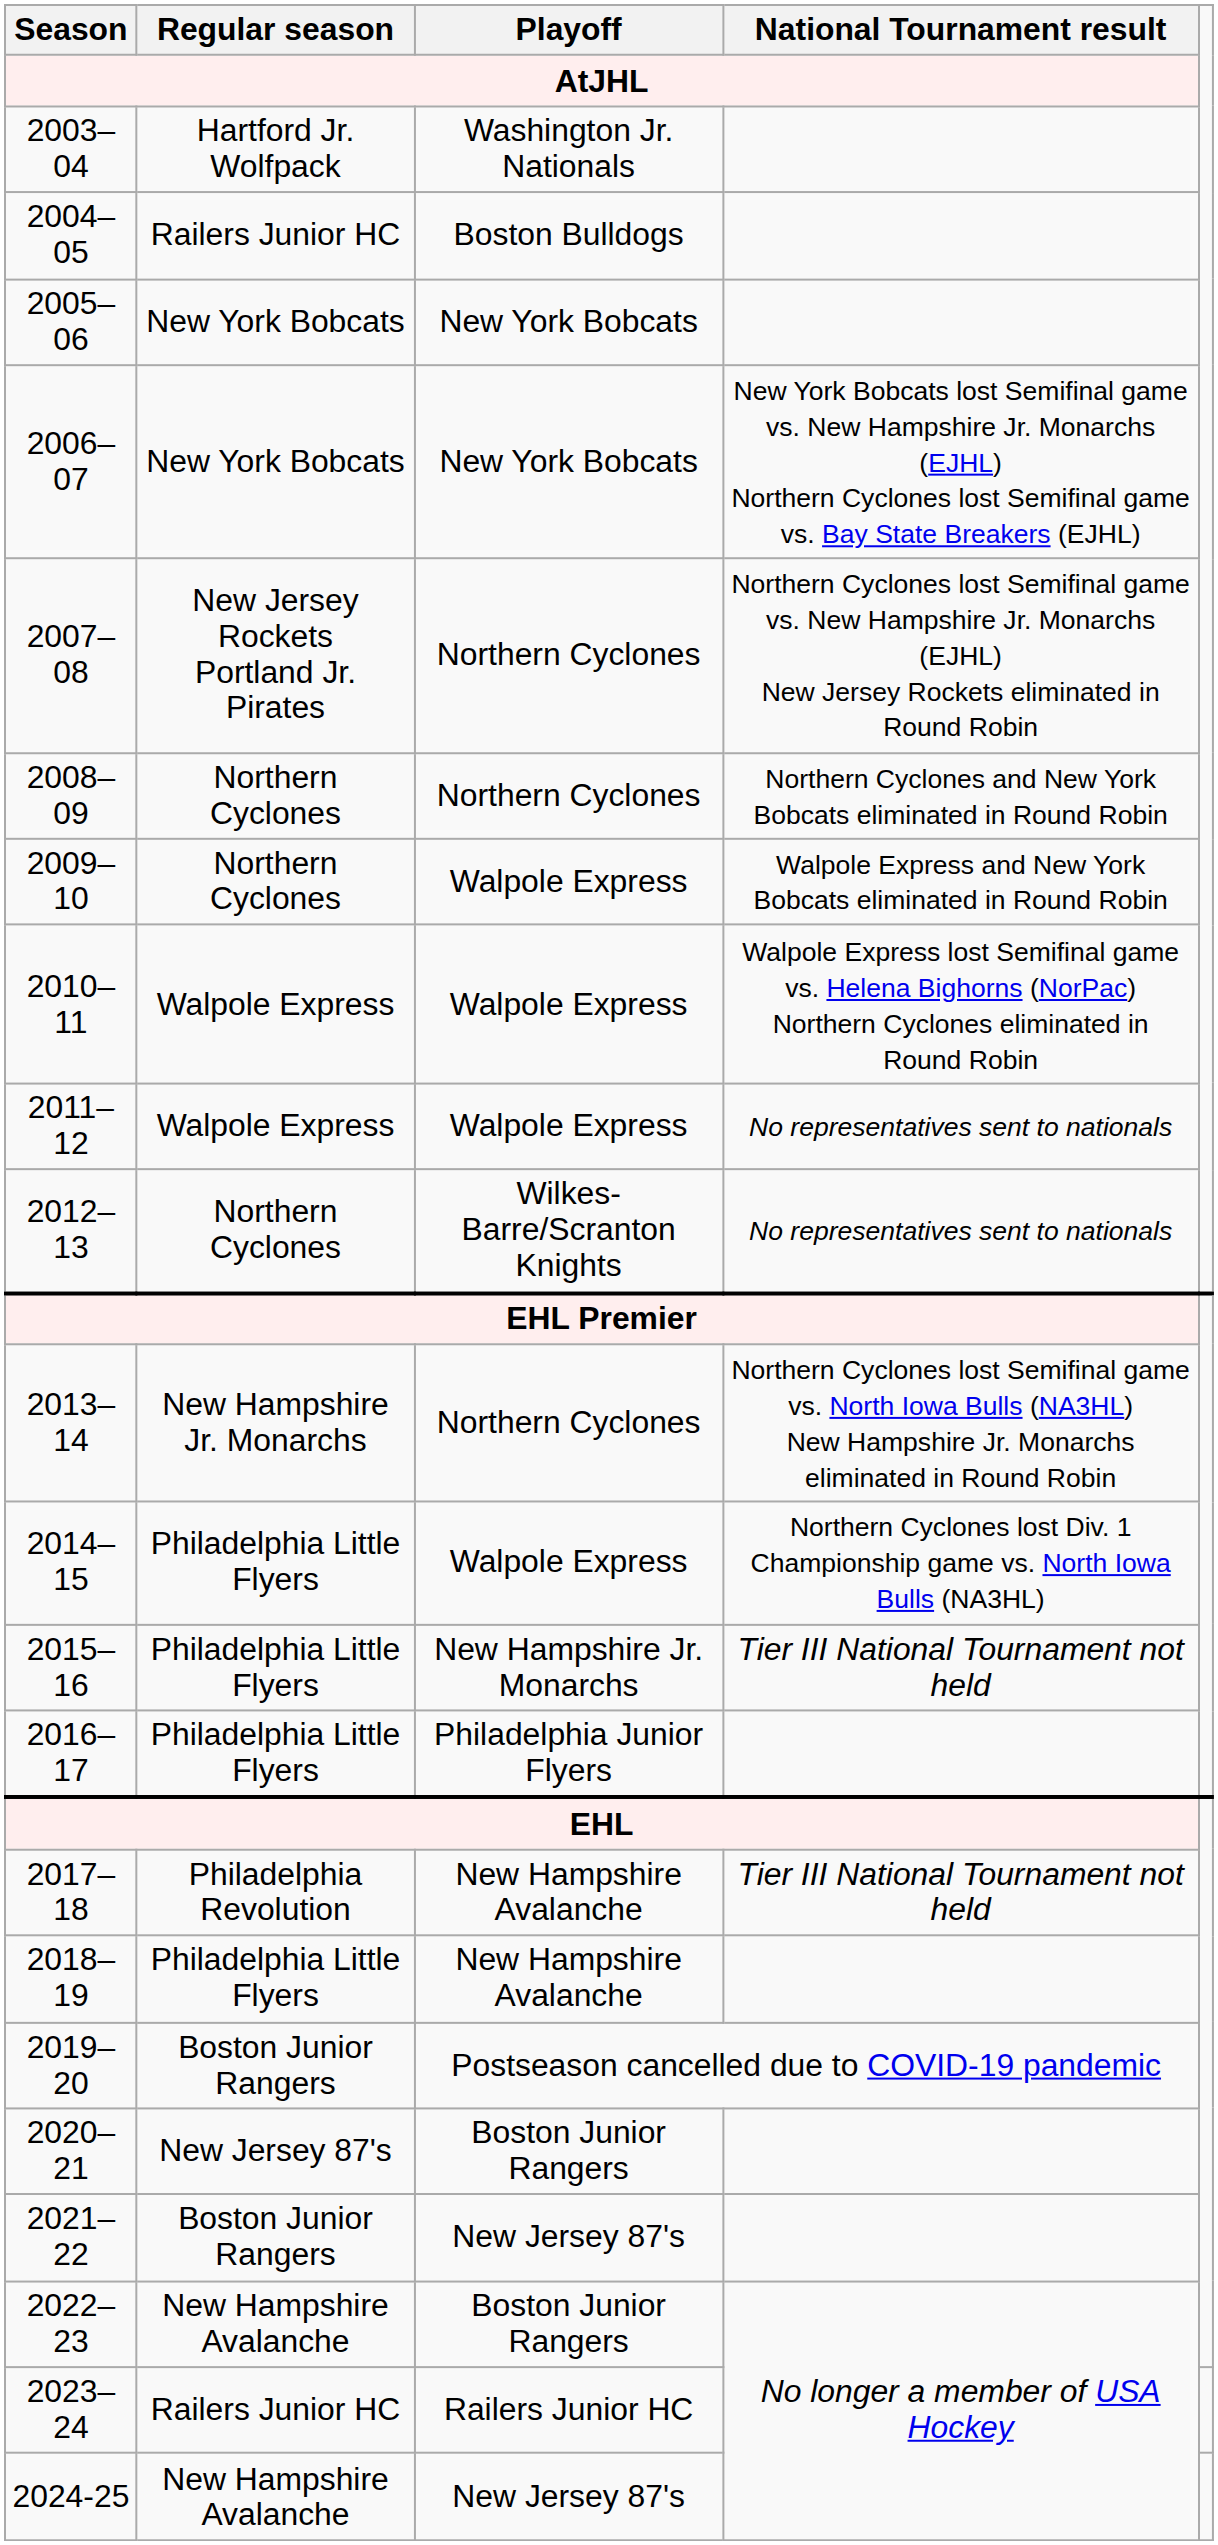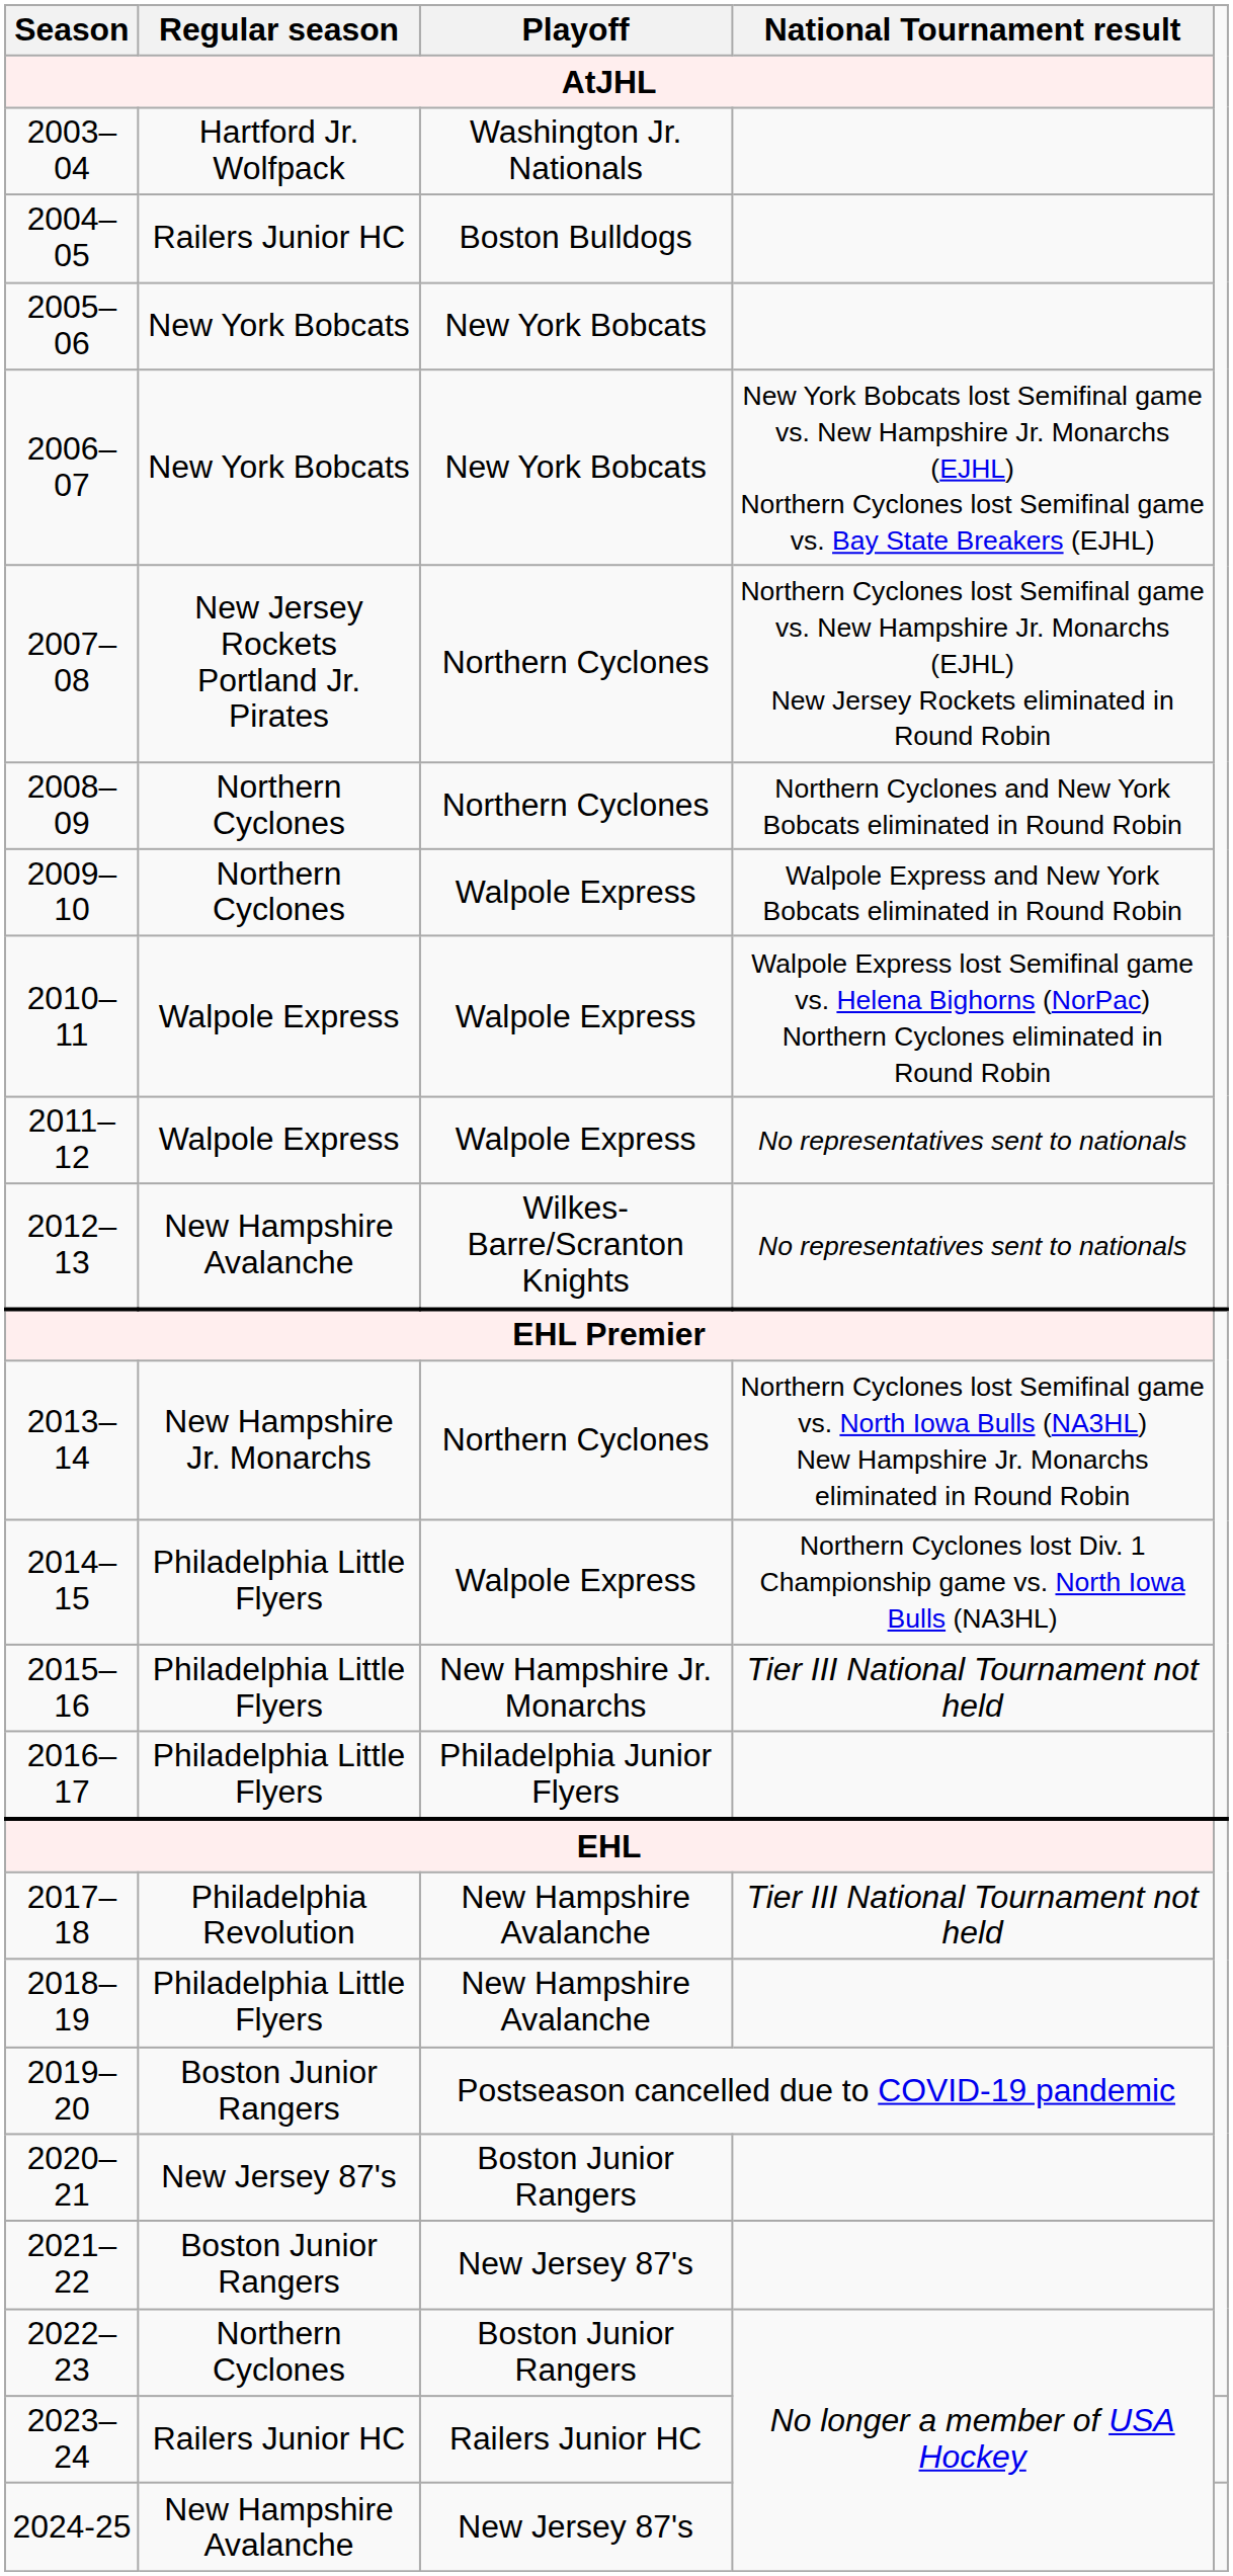2012–13 | Regular season: Northern Cyclones -> New Hampshire Avalanche
2022–23 | Regular season: New Hampshire Avalanche -> Northern Cyclones
